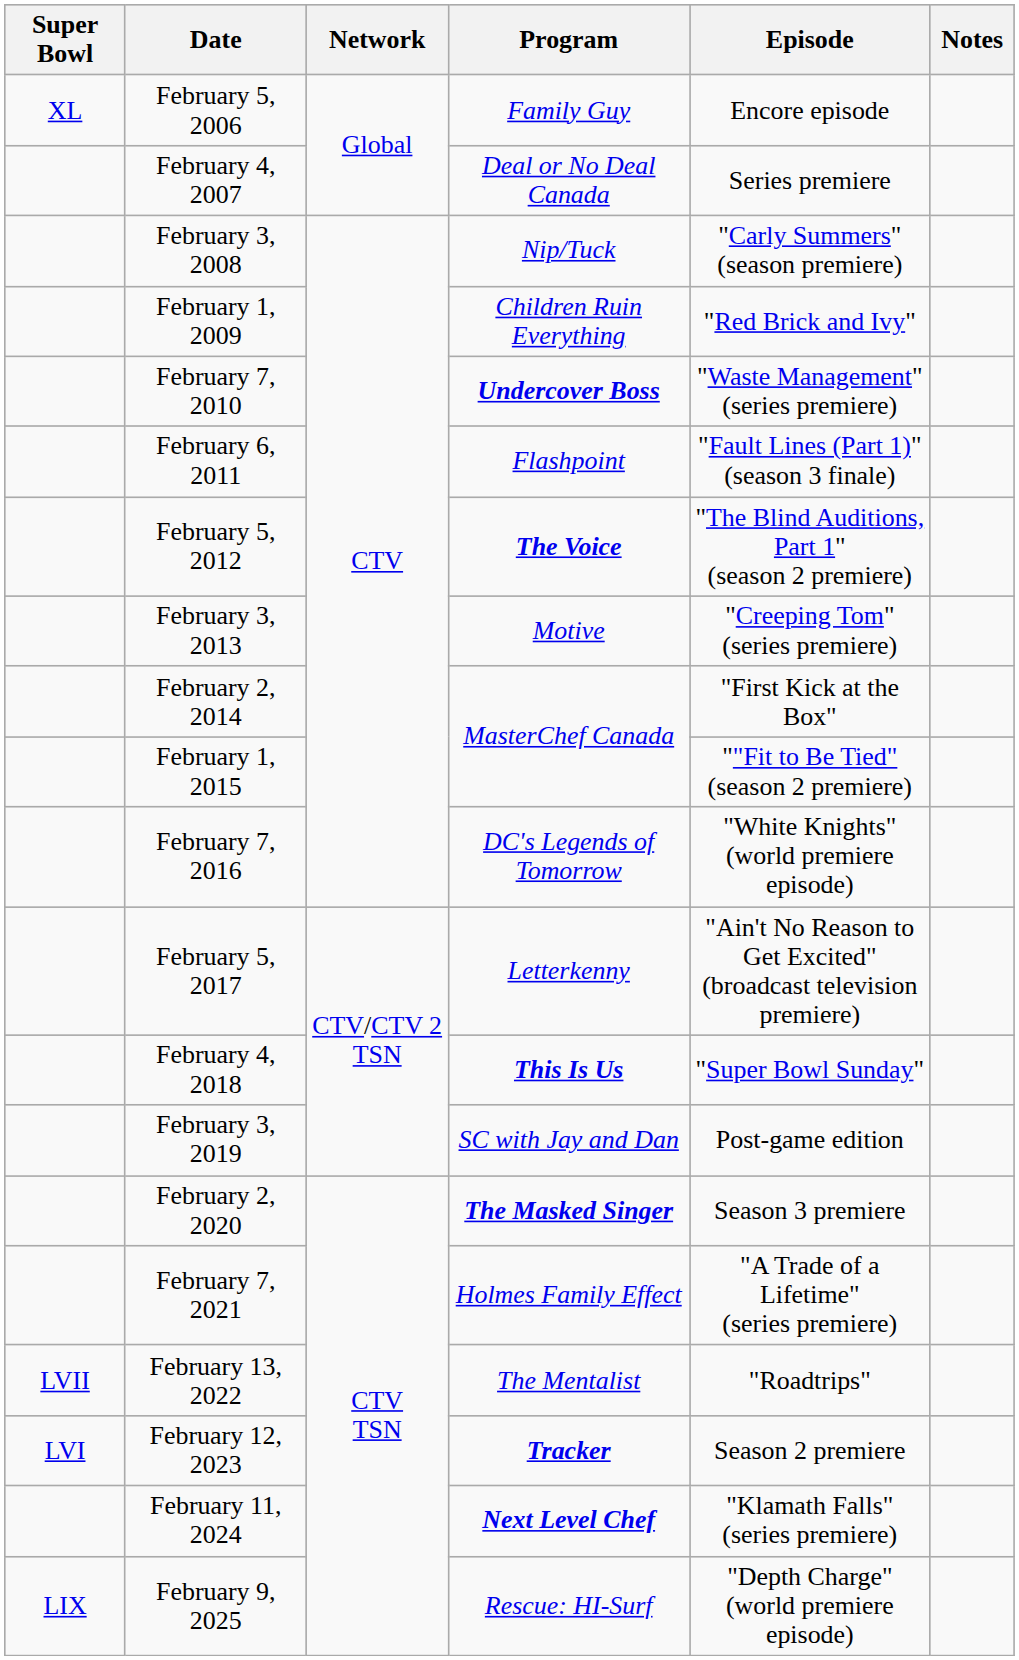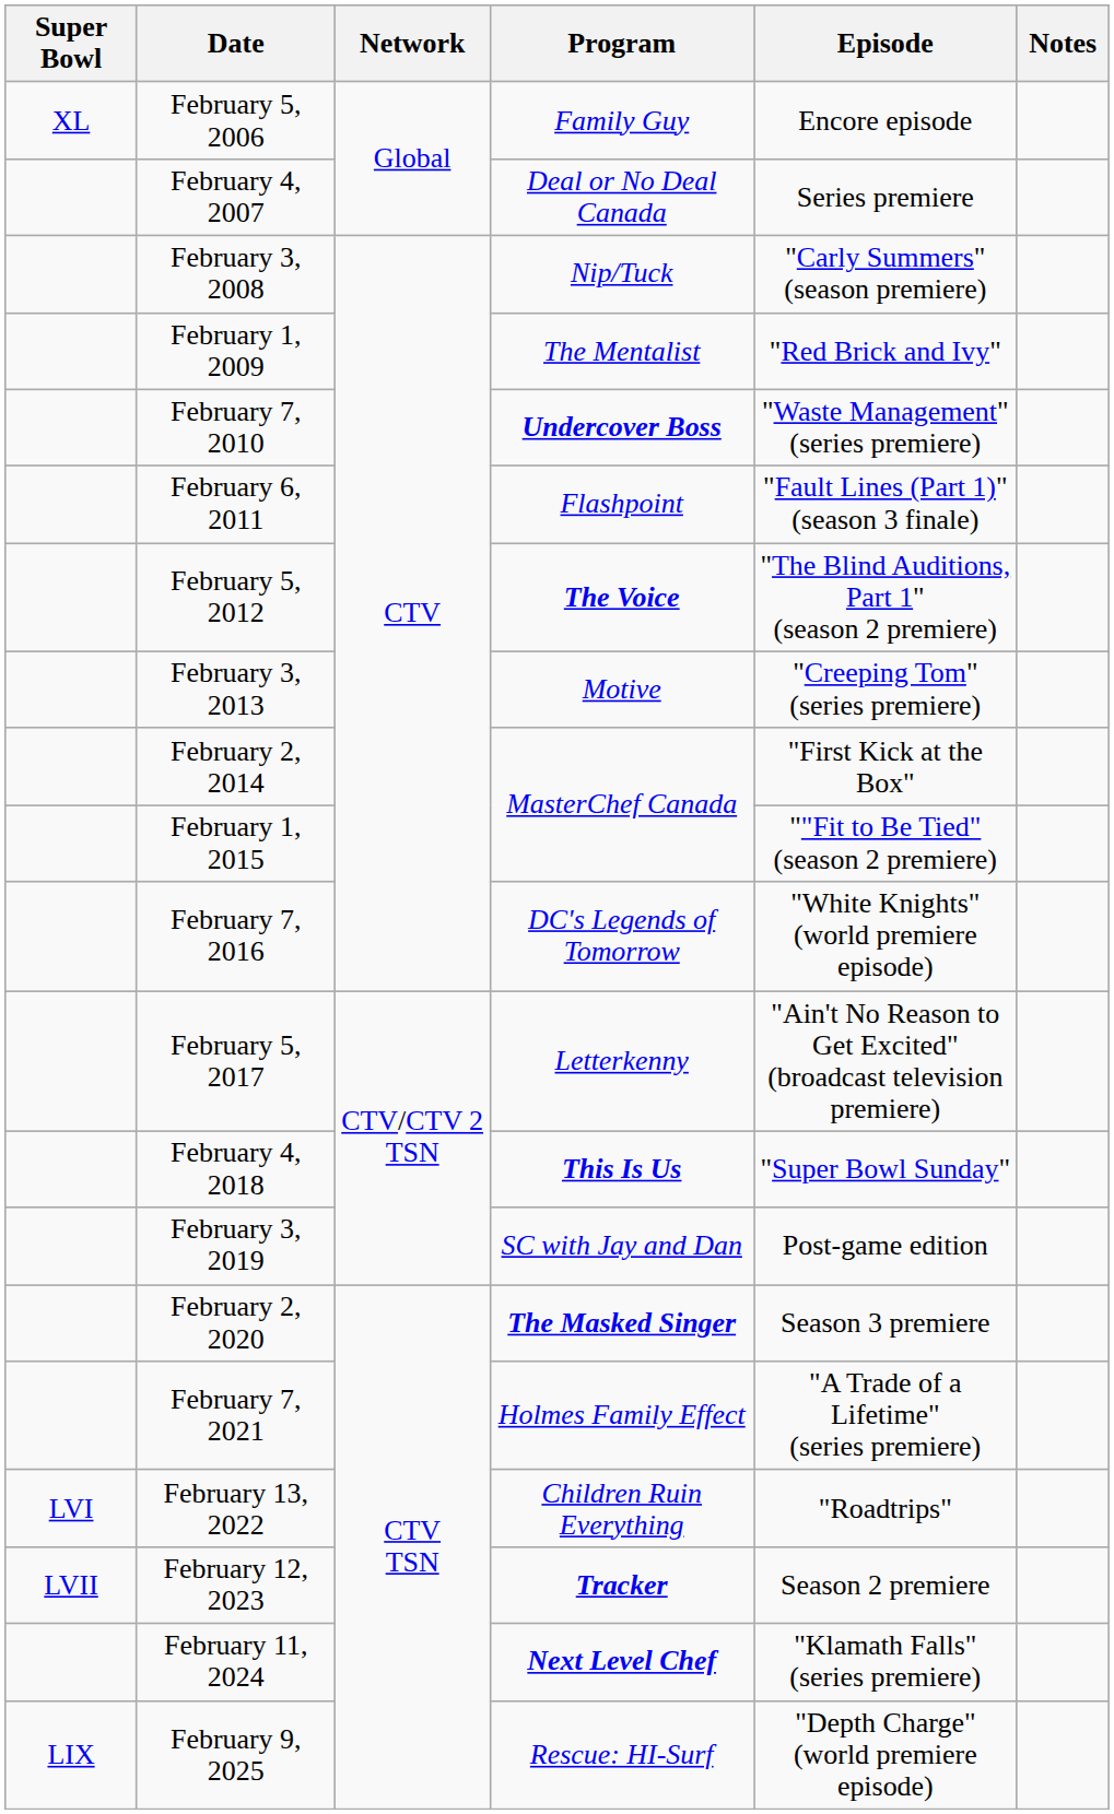February 1, 2009 | Program: Children Ruin Everything -> The Mentalist
February 13, 2022 | Super Bowl: LVII -> LVI
February 13, 2022 | Program: The Mentalist -> Children Ruin Everything
February 12, 2023 | Super Bowl: LVI -> LVII
